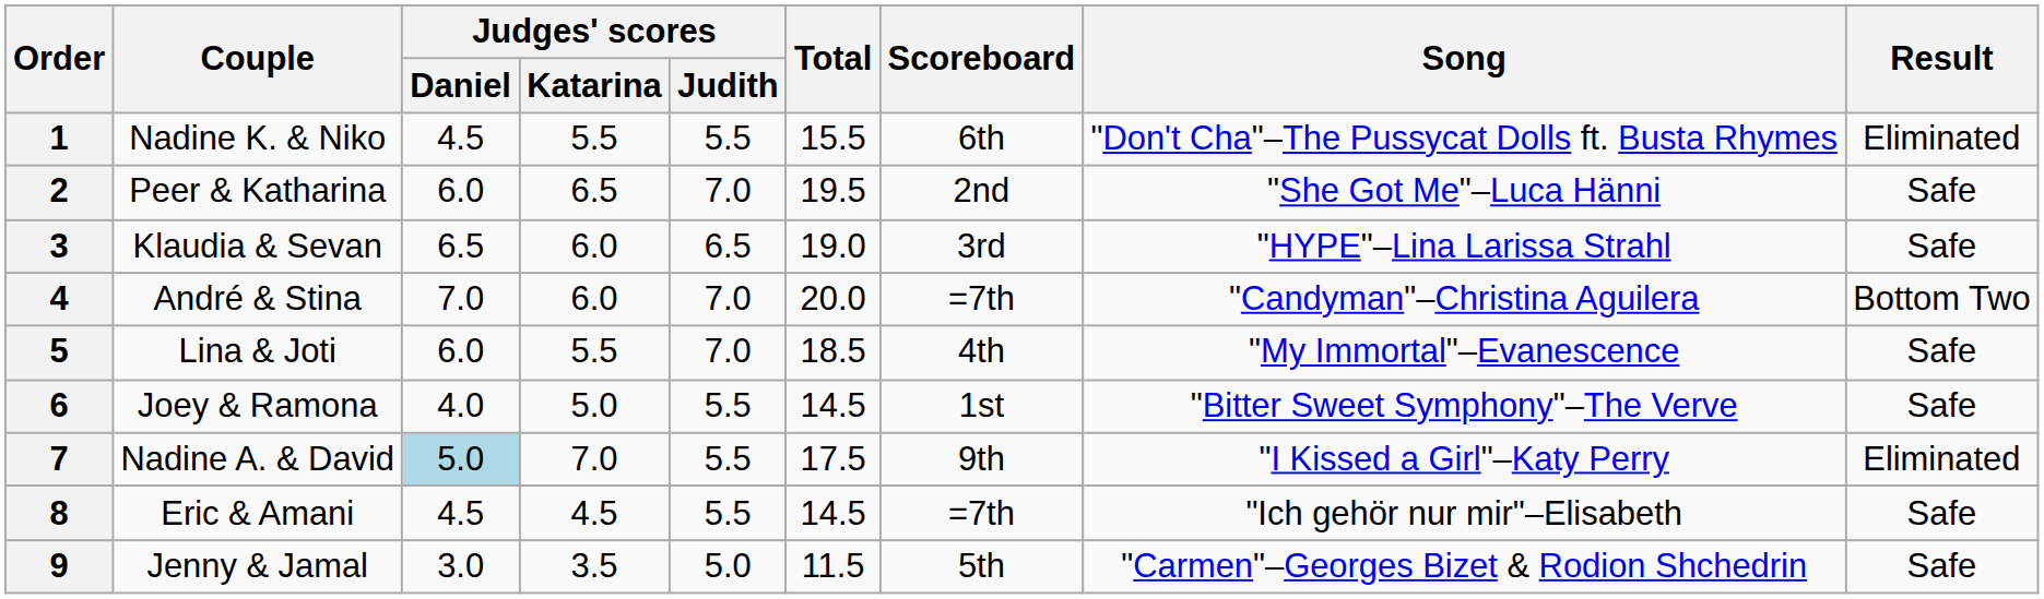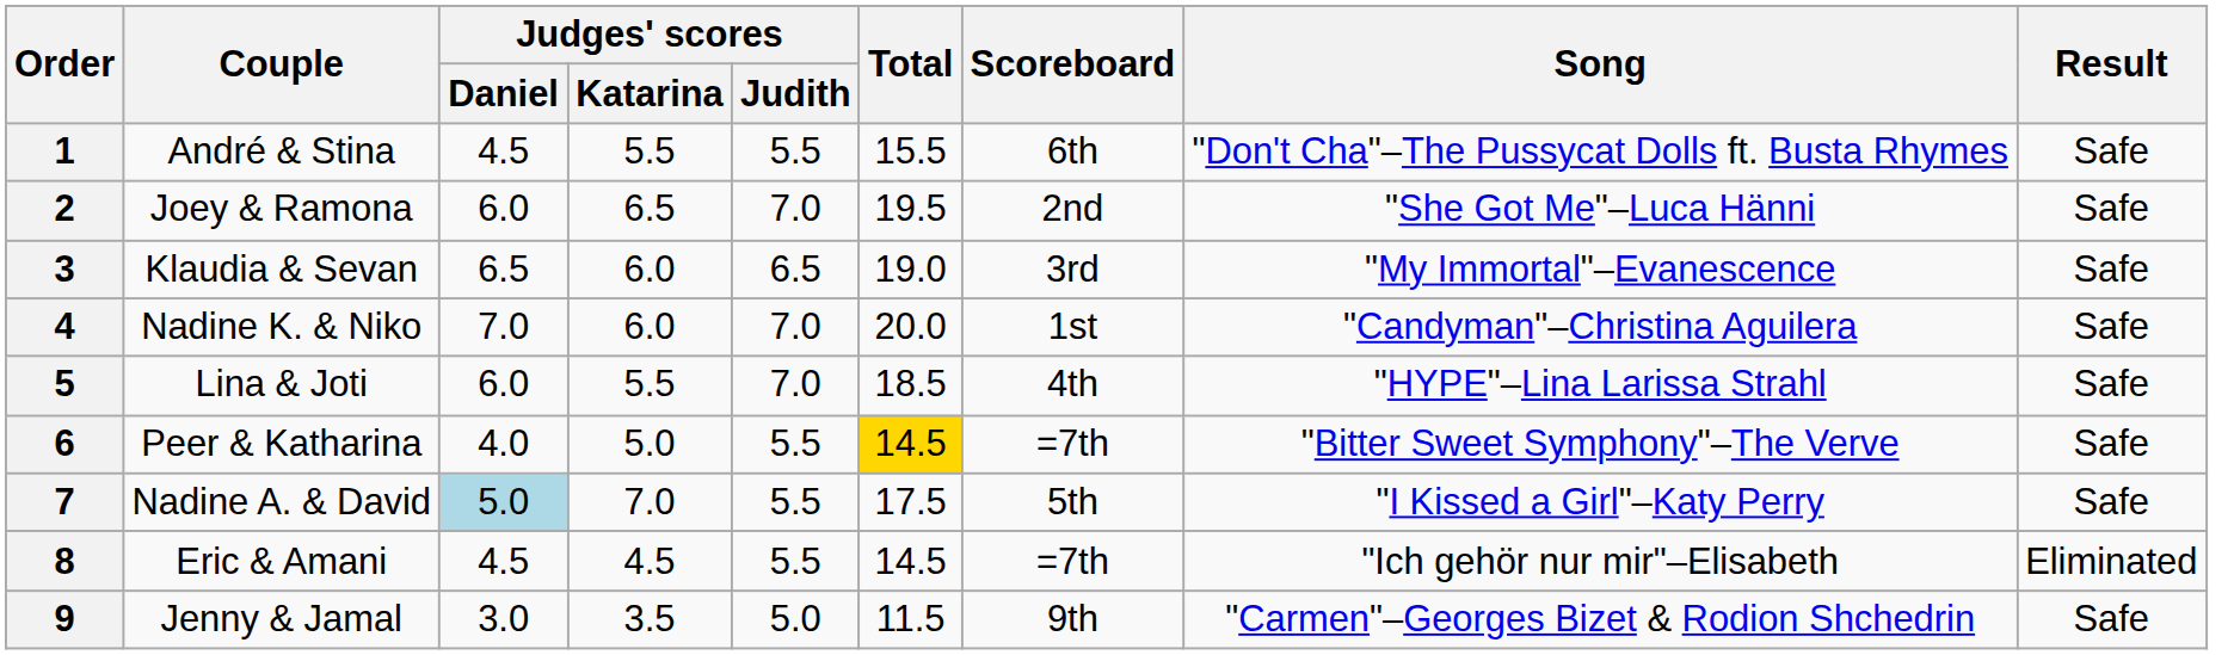1 | Couple: Nadine K. & Niko -> André & Stina
1 | Result: Eliminated -> Safe
2 | Couple: Peer & Katharina -> Joey & Ramona
3 | Song: "HYPE"–Lina Larissa Strahl -> "My Immortal"–Evanescence
4 | Couple: André & Stina -> Nadine K. & Niko
4 | Scoreboard: =7th -> 1st
4 | Result: Bottom Two -> Safe
5 | Song: "My Immortal"–Evanescence -> "HYPE"–Lina Larissa Strahl
6 | Couple: Joey & Ramona -> Peer & Katharina
6 | Total: no background -> gold background
6 | Scoreboard: 1st -> =7th
7 | Scoreboard: 9th -> 5th
7 | Result: Eliminated -> Safe
8 | Result: Safe -> Eliminated
9 | Scoreboard: 5th -> 9th
